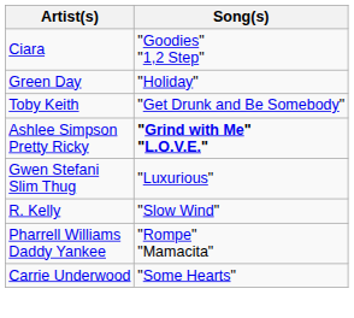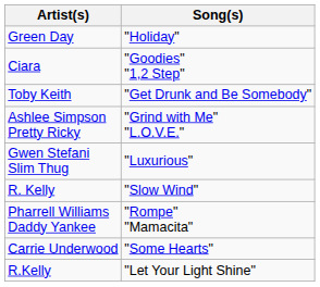rows swapped: Green Day <-> Ciara
Ashlee Simpson Pretty Ricky | Song(s): bold -> normal
+ row: R.Kelly | "Let Your Light Shine"
